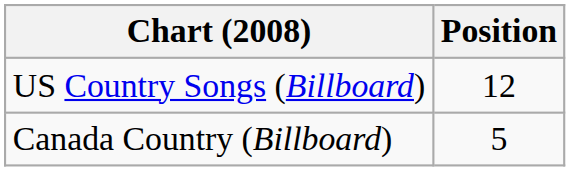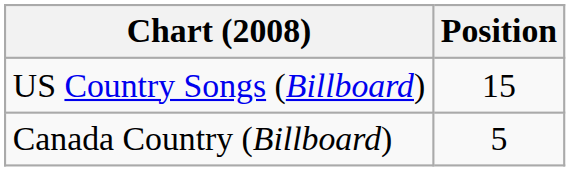US Country Songs (Billboard) | Position: 12 -> 15
